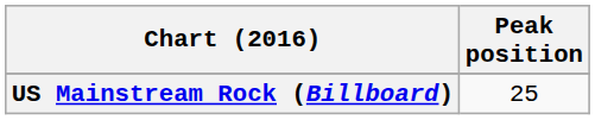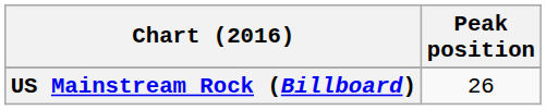US Mainstream Rock (Billboard) | Peak position: 25 -> 26
